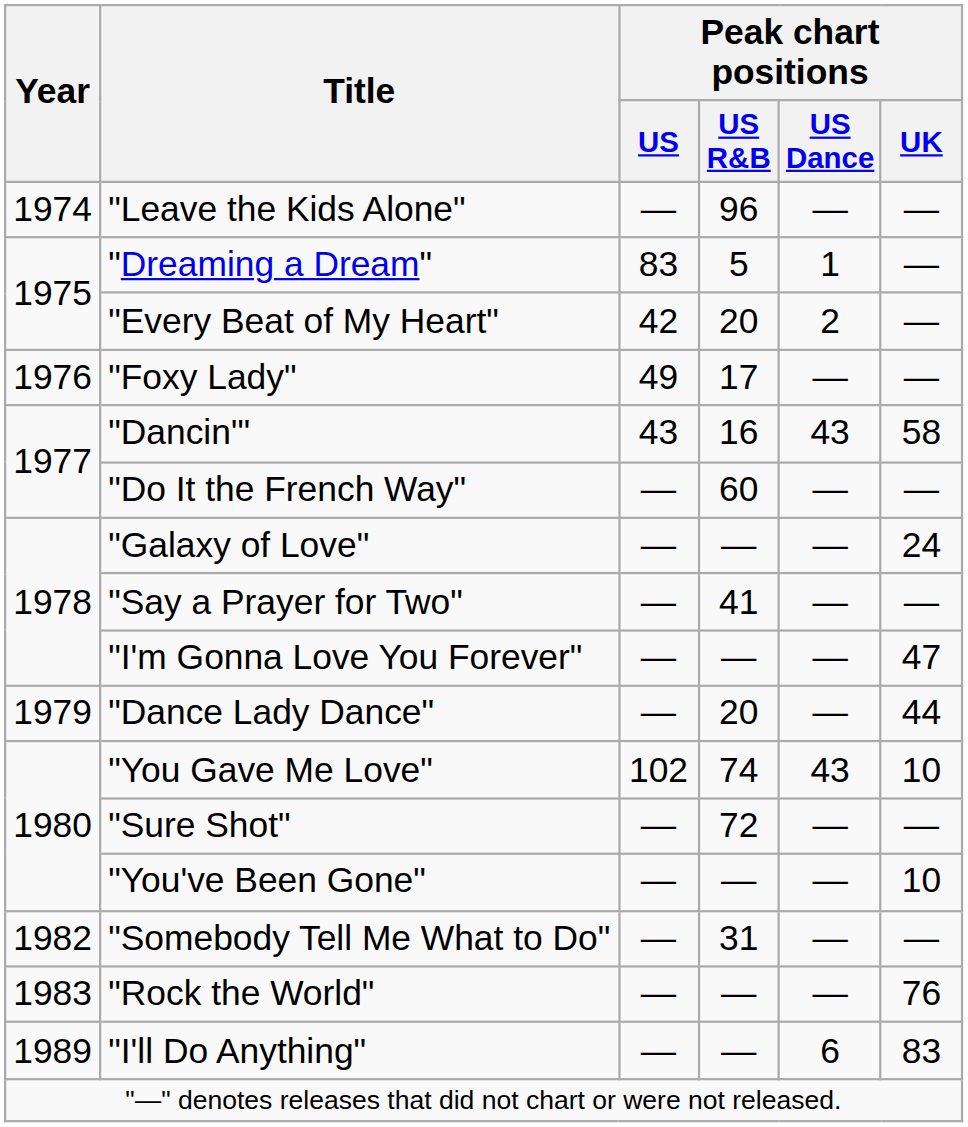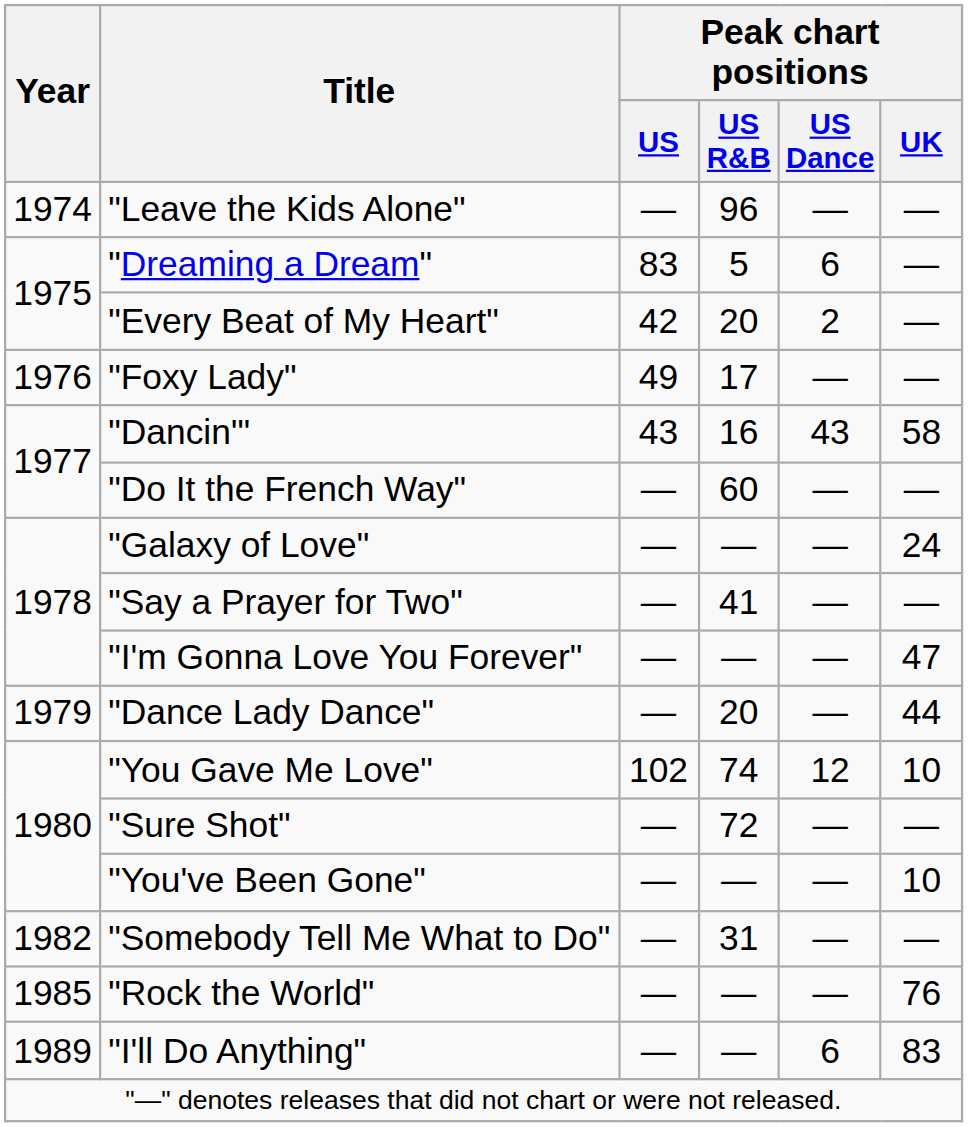"Dreaming a Dream" | Peak chart positions / US Dance: 1 -> 6
"You Gave Me Love" | Peak chart positions / US Dance: 43 -> 12
"Rock the World" | Year: 1983 -> 1985
